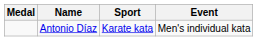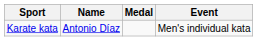columns swapped: Medal <-> Sport
